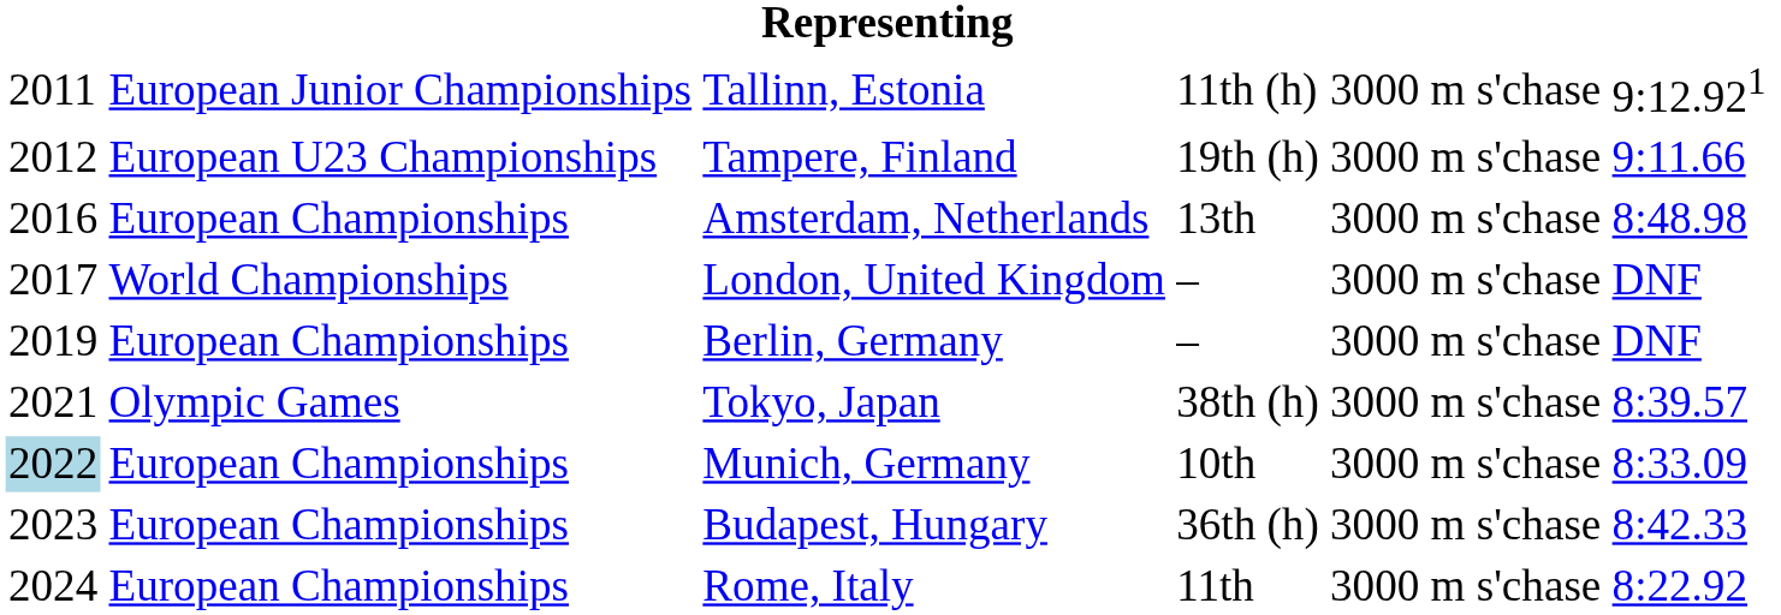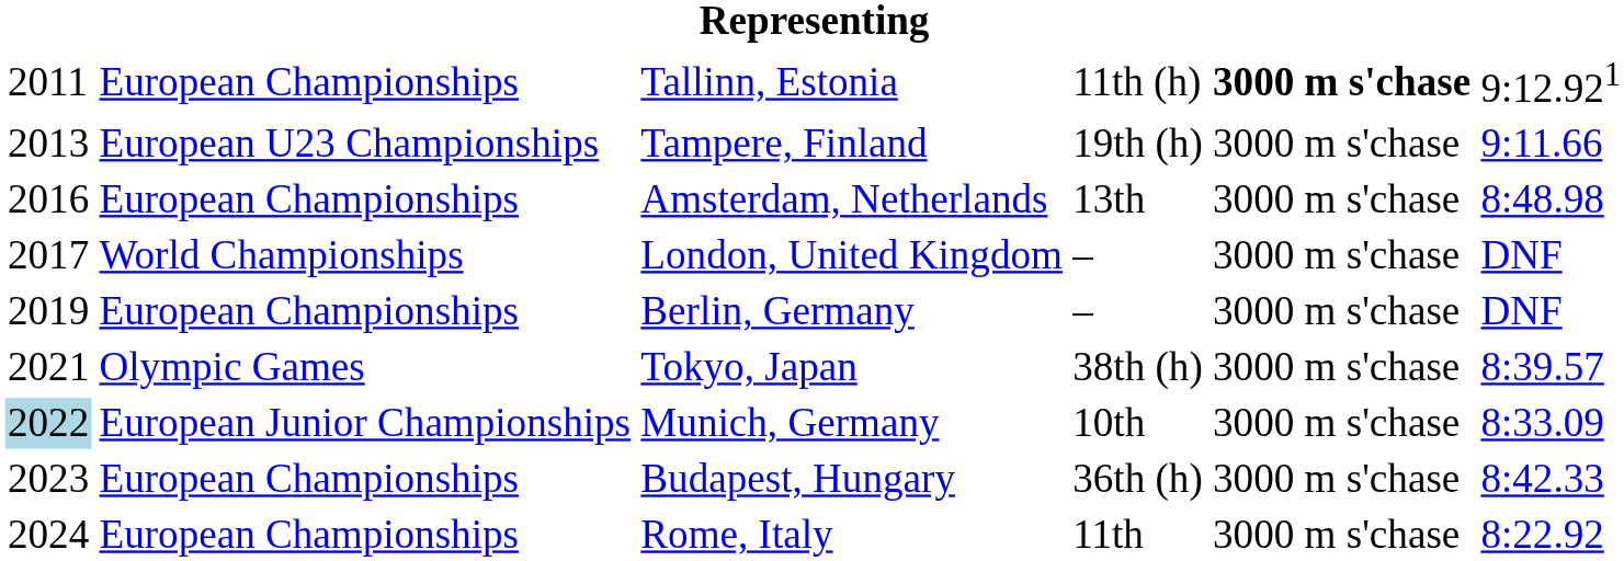Tallinn, Estonia | column 2: European Junior Championships -> European Championships
Tallinn, Estonia | column 5: normal -> bold
Tampere, Finland | column 1: 2012 -> 2013
Munich, Germany | column 2: European Championships -> European Junior Championships
